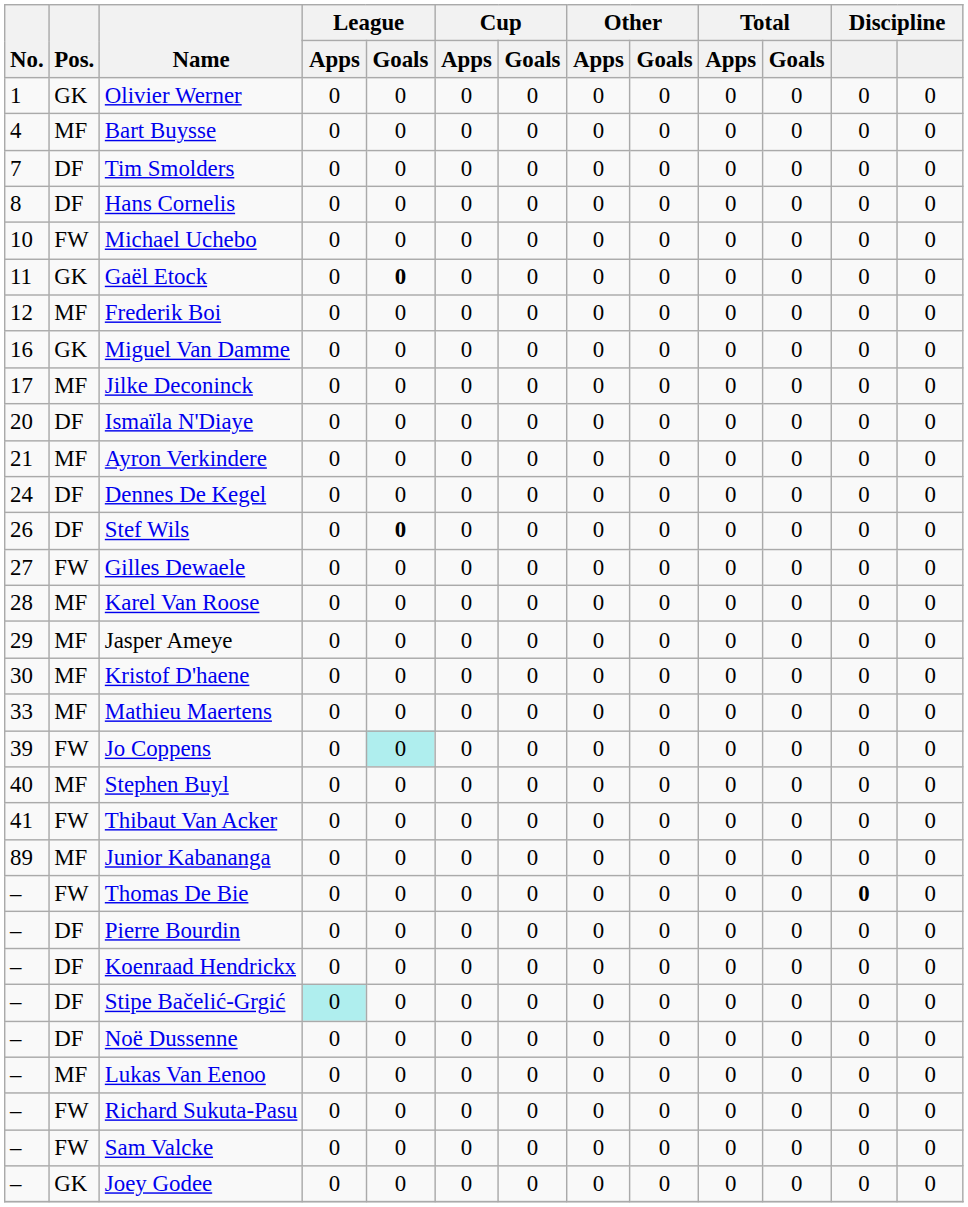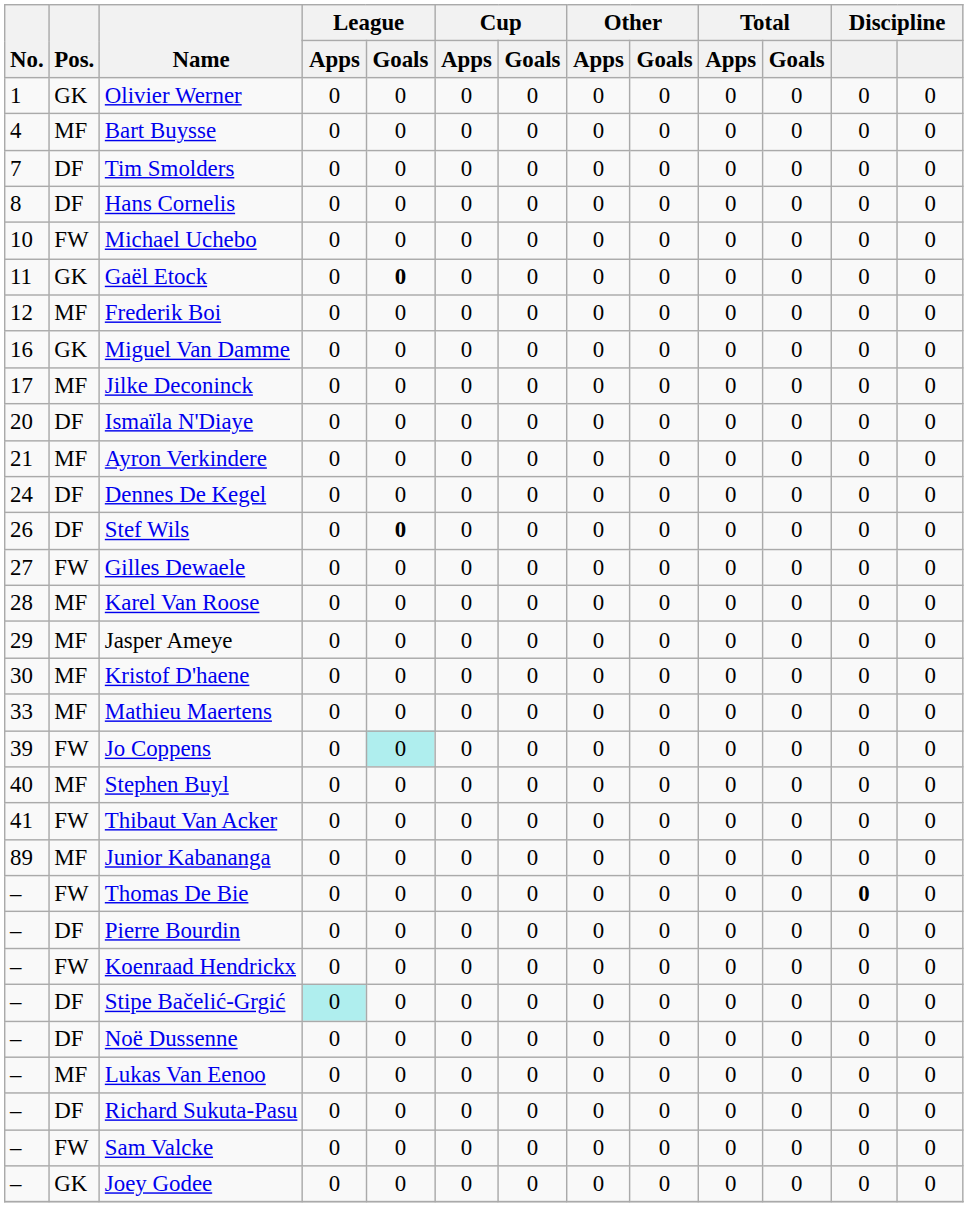Koenraad Hendrickx | Pos.: DF -> FW
Richard Sukuta-Pasu | Pos.: FW -> DF
